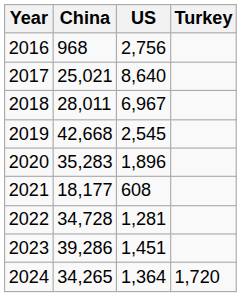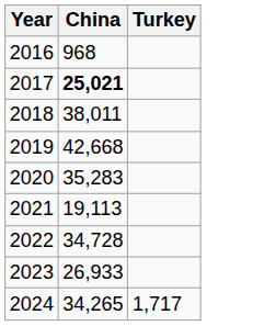- column: US | 2,756 | 8,640 | 6,967 | 2,545 | 1,896 | 608 | 1,281 | 1,451 | 1,364
2017 | China: normal -> bold
2018 | China: 28,011 -> 38,011
2021 | China: 18,177 -> 19,113
2023 | China: 39,286 -> 26,933
2024 | Turkey: 1,720 -> 1,717
